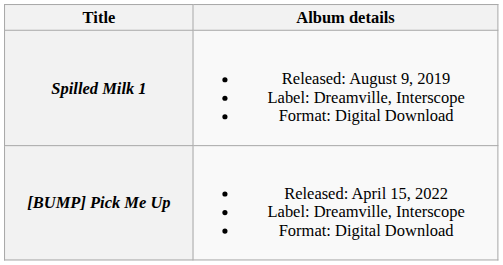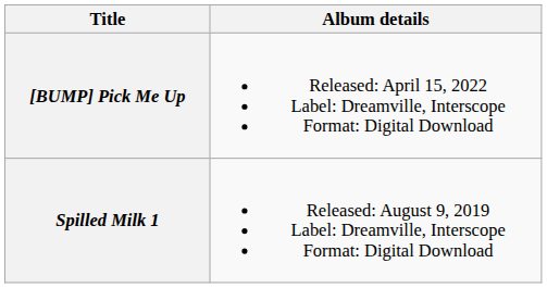rows swapped: Spilled Milk 1 <-> [BUMP] Pick Me Up
